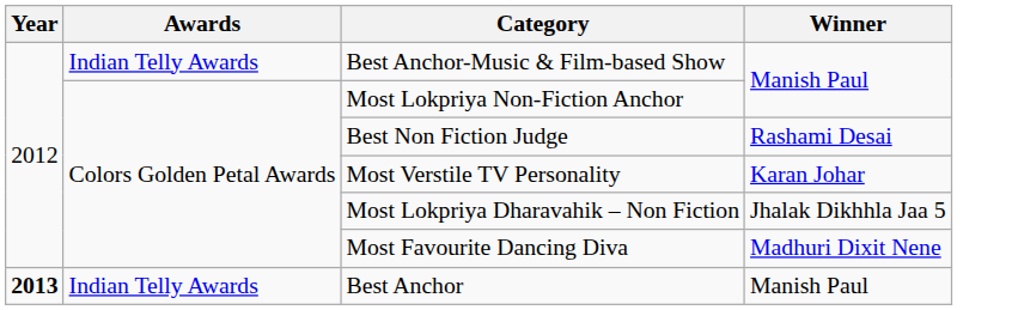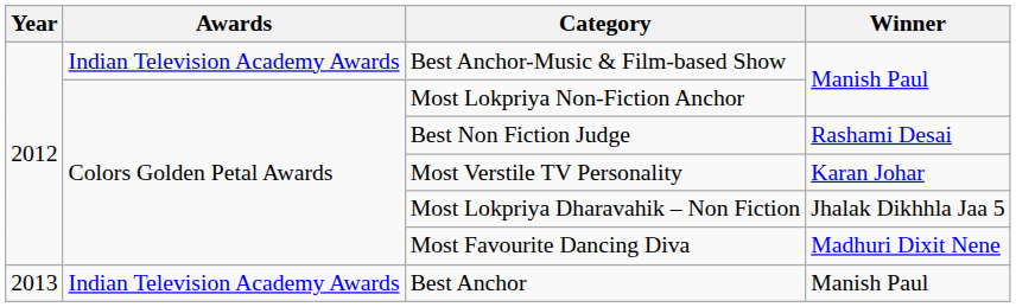Best Anchor-Music & Film-based Show | Awards: Indian Telly Awards -> Indian Television Academy Awards
Best Anchor | Year: bold -> normal
Best Anchor | Awards: Indian Telly Awards -> Indian Television Academy Awards
